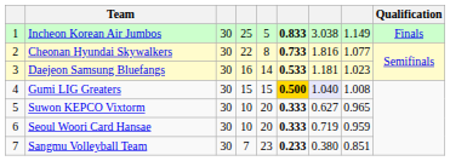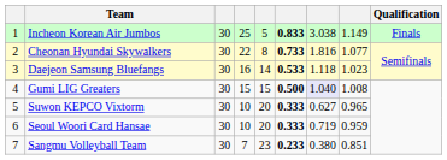Daejeon Samsung Bluefangs | column 7: 1.181 -> 1.118
Gumi LIG Greaters | column 6: gold background -> no background
